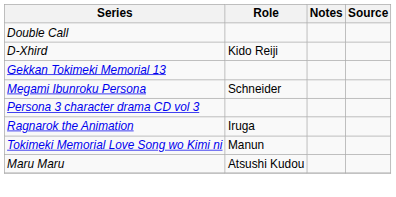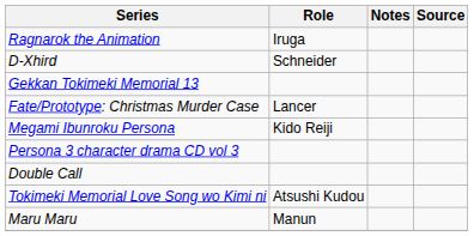rows swapped: Double Call <-> Ragnarok the Animation
D-Xhird | Role: Kido Reiji -> Schneider
+ row: Fate/Prototype: Christmas Murder Case | Lancer
Megami Ibunroku Persona | Role: Schneider -> Kido Reiji
Tokimeki Memorial Love Song wo Kimi ni | Role: Manun -> Atsushi Kudou
Maru Maru | Role: Atsushi Kudou -> Manun
